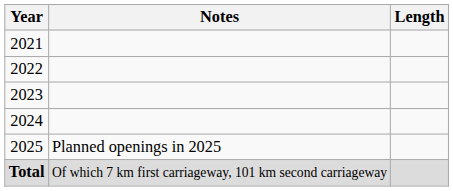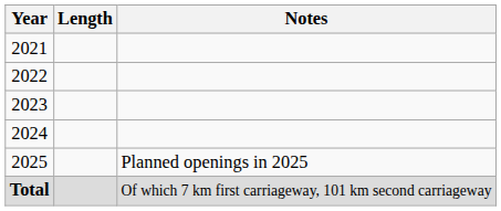columns swapped: Length <-> Notes
